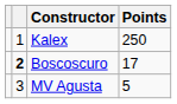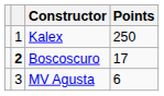MV Agusta | Points: 5 -> 6
